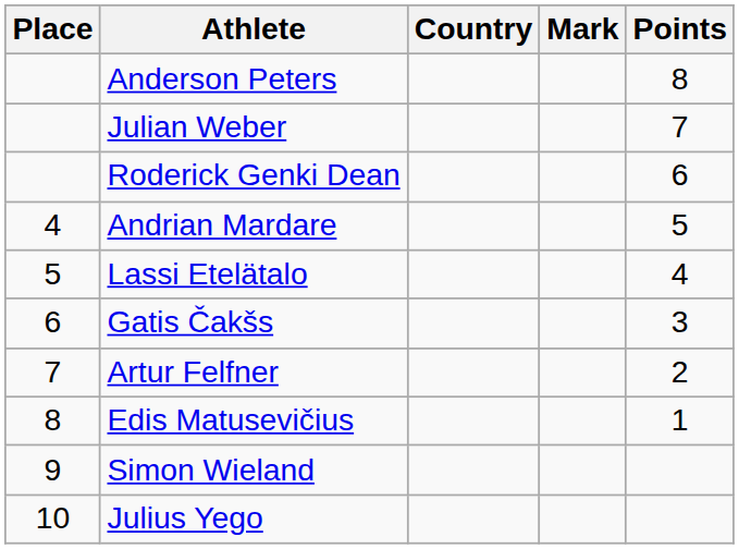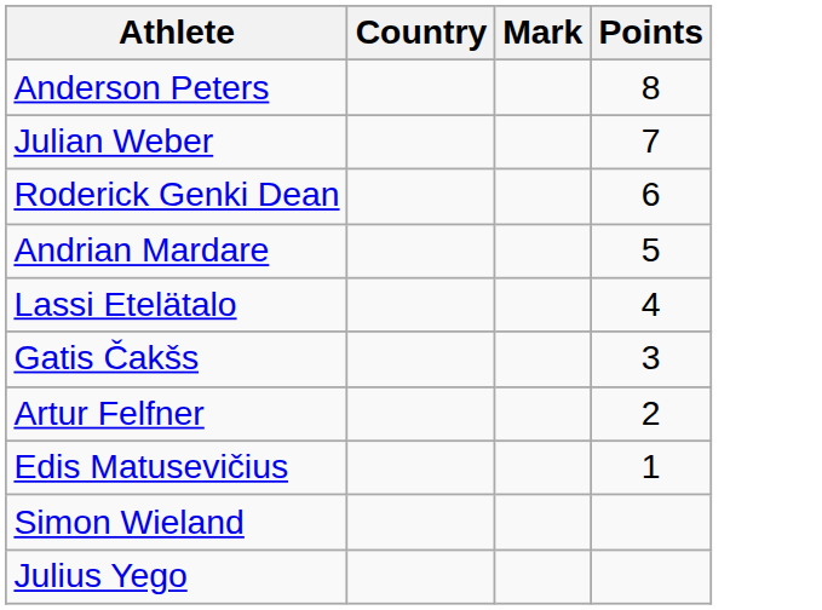- column: Place | 4 | 5 | 6 | 7 | 8 | 9 | 10
